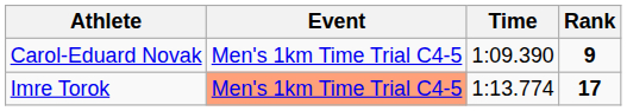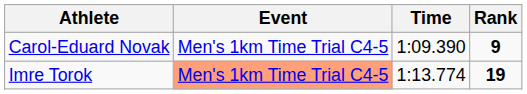Imre Torok | Rank: 17 -> 19
